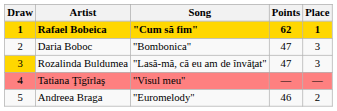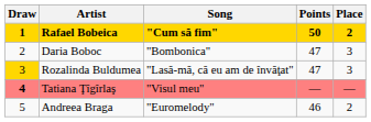Rafael Bobeica | Points: 62 -> 50
Rafael Bobeica | Place: 1 -> 2
Tatiana Ţîgîrlaş | Draw: normal -> bold
